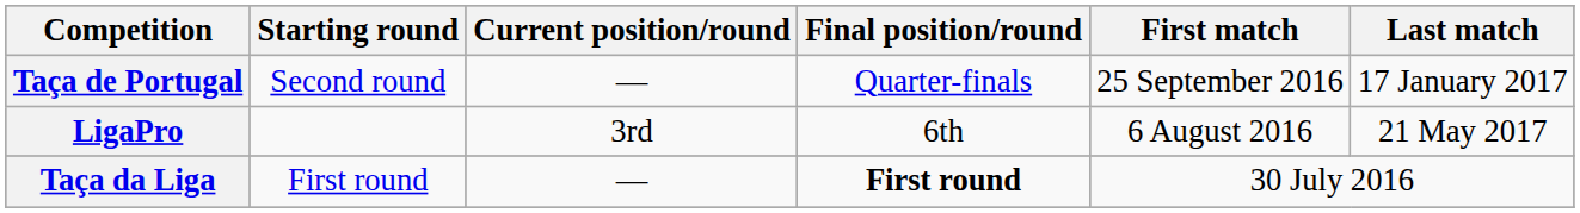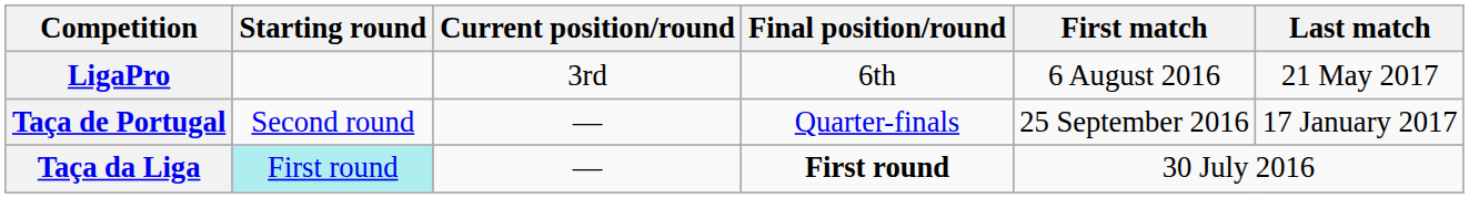rows swapped: LigaPro <-> Taça de Portugal
Taça da Liga | Starting round: no background -> paleturquoise background
